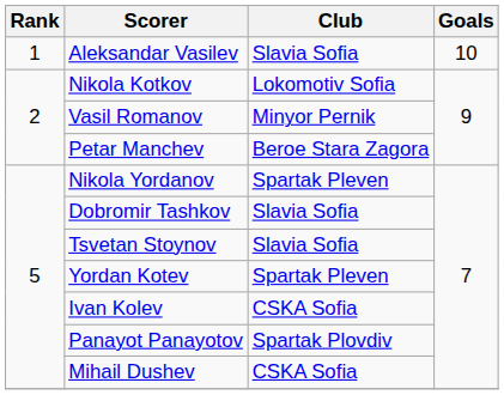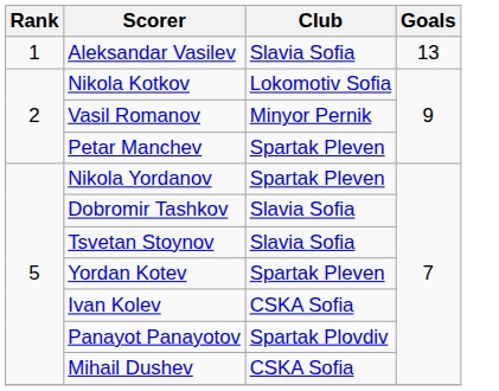Aleksandar Vasilev | Goals: 10 -> 13
Petar Manchev | Club: Beroe Stara Zagora -> Spartak Pleven
